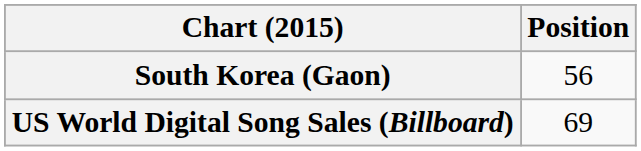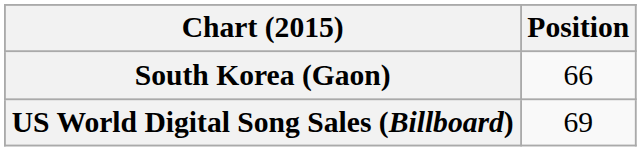South Korea (Gaon) | Position: 56 -> 66
